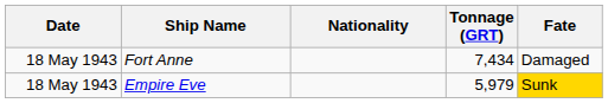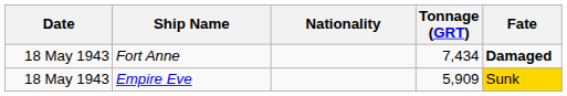Fort Anne | Fate: normal -> bold
Empire Eve | Tonnage (GRT): 5,979 -> 5,909
